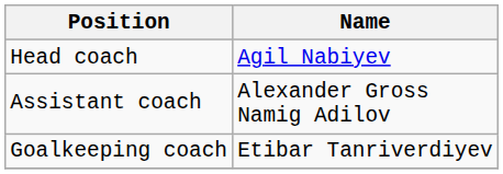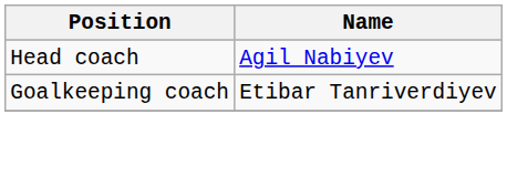- row: Assistant coach | Alexander Gross Namig Adilov
